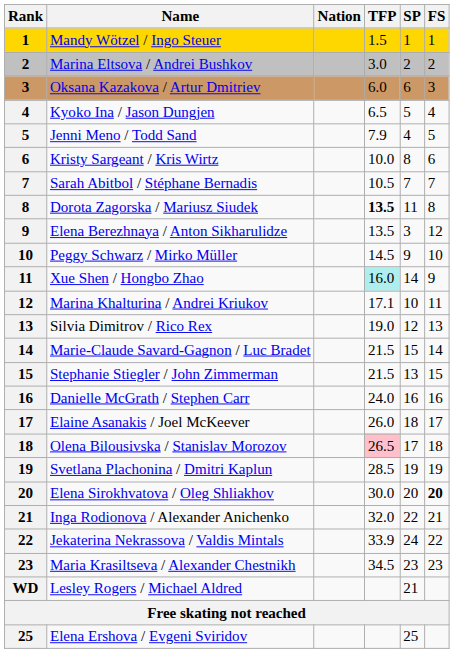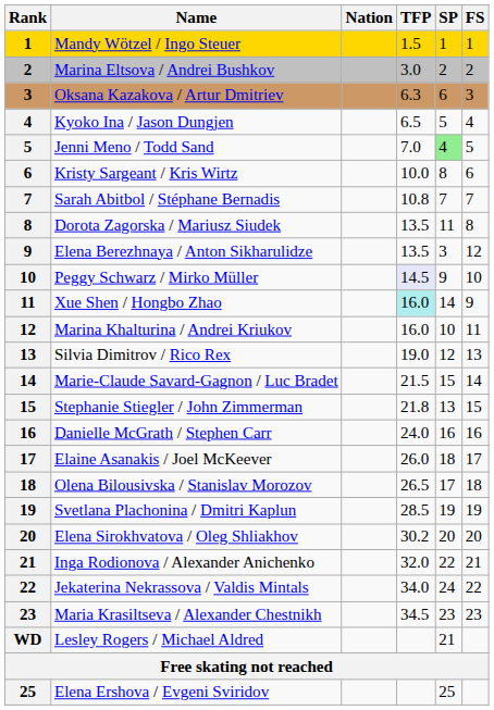Oksana Kazakova / Artur Dmitriev | TFP: 6.0 -> 6.3
Jenni Meno / Todd Sand | TFP: 7.9 -> 7.0
Jenni Meno / Todd Sand | SP: no background -> lightgreen background
Sarah Abitbol / Stéphane Bernadis | TFP: 10.5 -> 10.8
Dorota Zagorska / Mariusz Siudek | TFP: bold -> normal
Peggy Schwarz / Mirko Müller | TFP: no background -> lavender background
Marina Khalturina / Andrei Kriukov | TFP: 17.1 -> 16.0
Stephanie Stiegler / John Zimmerman | TFP: 21.5 -> 21.8
Olena Bilousivska / Stanislav Morozov | TFP: pink background -> no background
Elena Sirokhvatova / Oleg Shliakhov | TFP: 30.0 -> 30.2
Elena Sirokhvatova / Oleg Shliakhov | FS: bold -> normal
Jekaterina Nekrassova / Valdis Mintals | TFP: 33.9 -> 34.0
